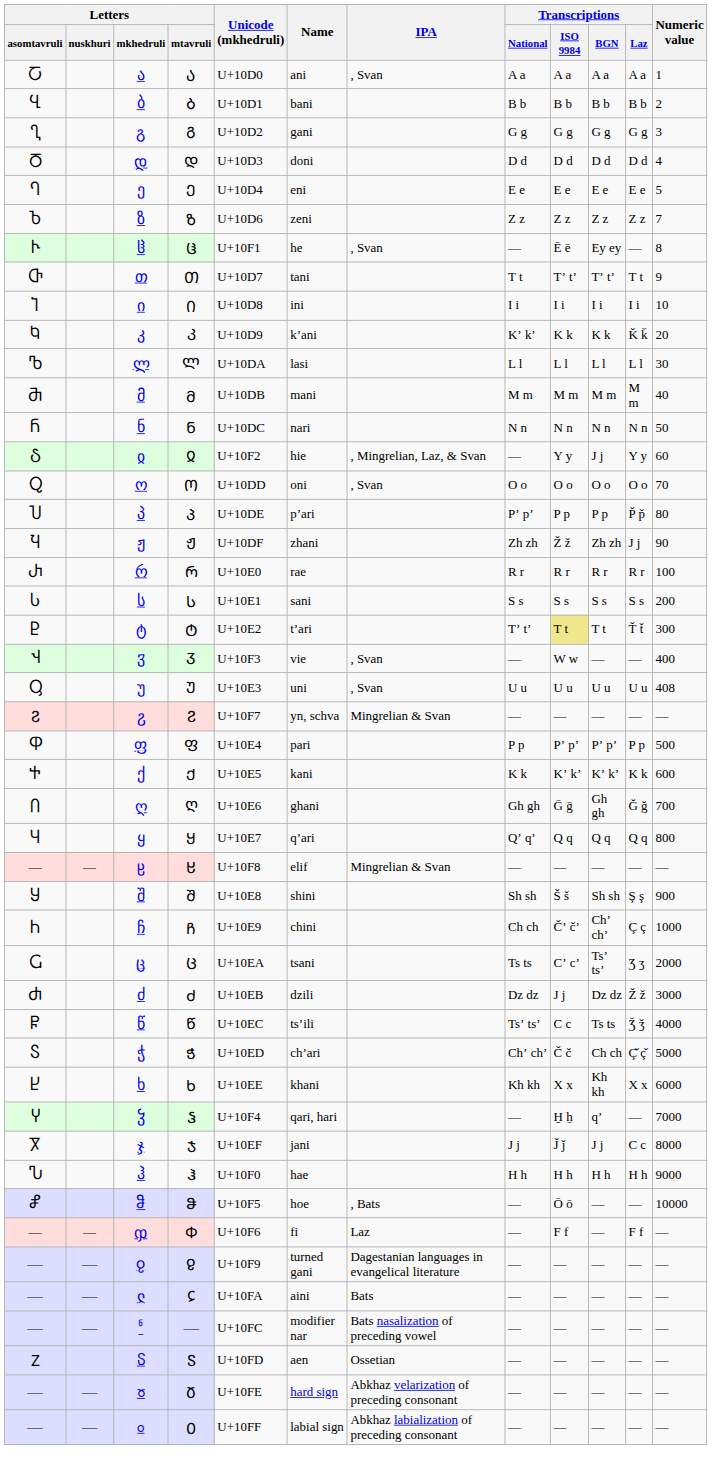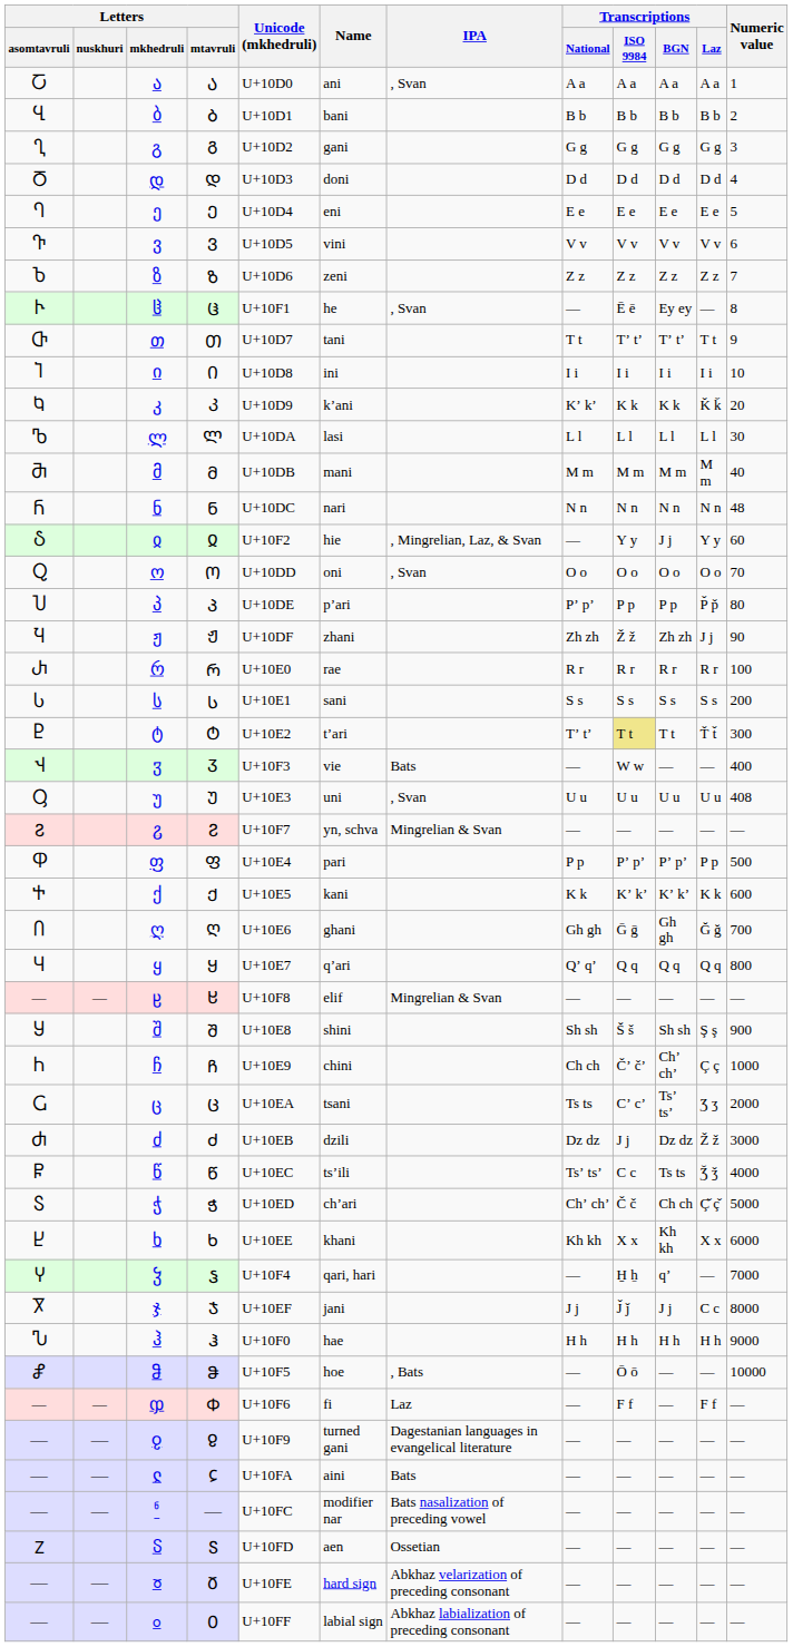+ row: Ⴅ | ვ | Ვ | U+10D5 | vini | V v | V v | V v | V v | 6
ნ | Numeric value: 50 -> 48
ჳ | IPA: , Svan -> Bats
